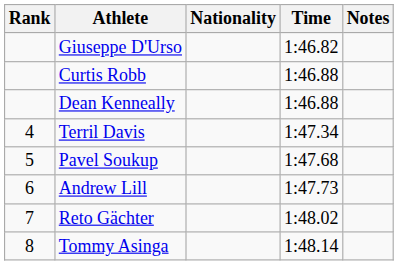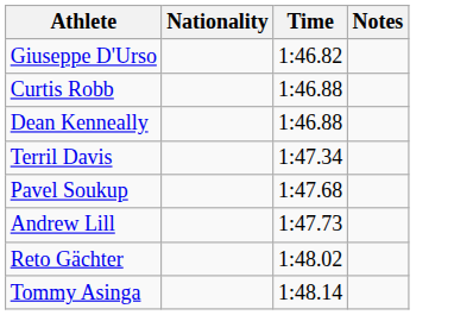- column: Rank | 4 | 5 | 6 | 7 | 8
